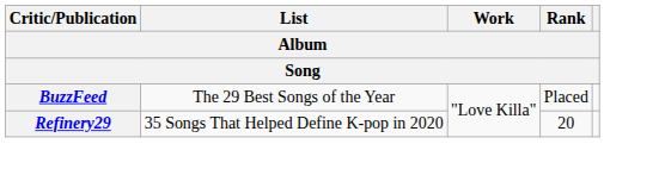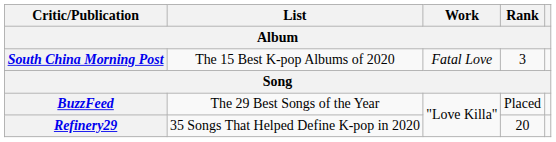+ row: South China Morning Post | The 15 Best K-pop Albums of 2020 | Fatal Love | 3
